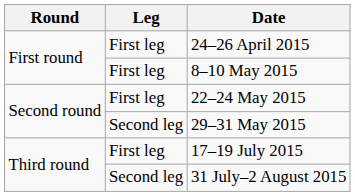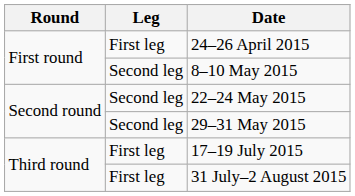8–10 May 2015 | Leg: First leg -> Second leg
22–24 May 2015 | Leg: First leg -> Second leg
31 July–2 August 2015 | Leg: Second leg -> First leg
